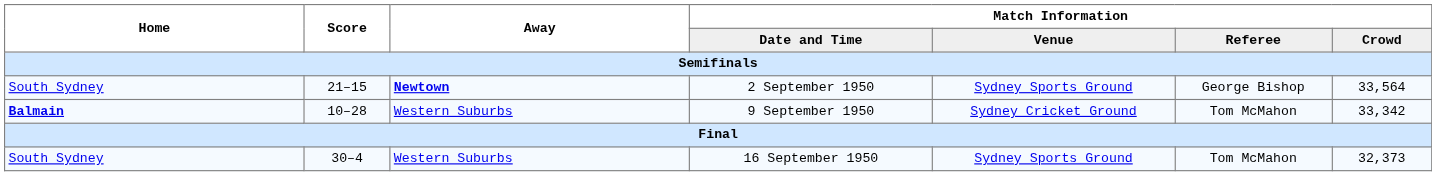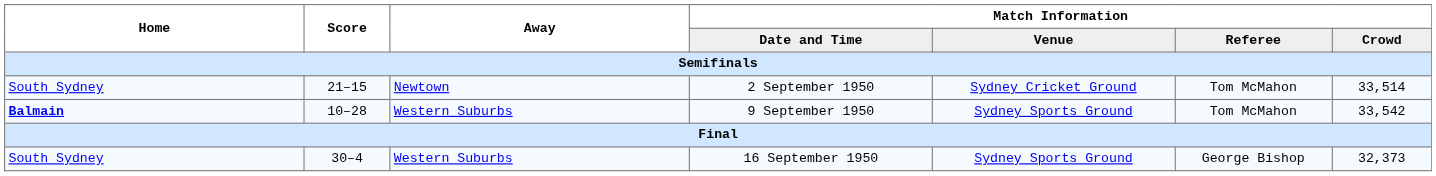2 September 1950 | Away: bold -> normal
2 September 1950 | Match Information / Venue: Sydney Sports Ground -> Sydney Cricket Ground
2 September 1950 | Match Information / Referee: George Bishop -> Tom McMahon
2 September 1950 | Match Information / Crowd: 33,564 -> 33,514
9 September 1950 | Match Information / Venue: Sydney Cricket Ground -> Sydney Sports Ground
9 September 1950 | Match Information / Crowd: 33,342 -> 33,542
16 September 1950 | Match Information / Referee: Tom McMahon -> George Bishop
